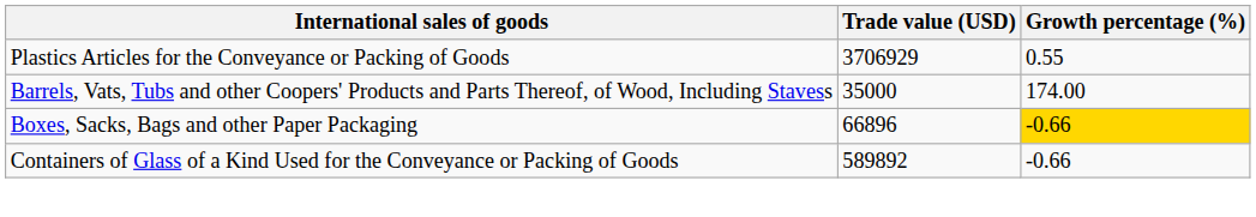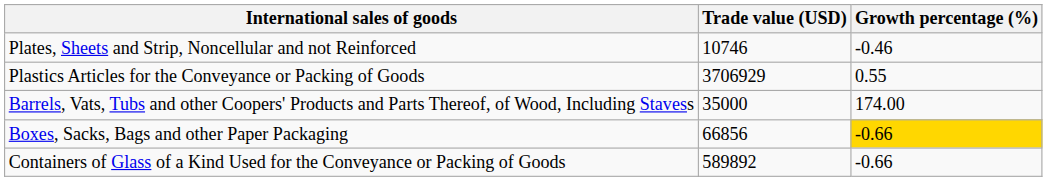+ row: Plates, Sheets and Strip, Noncellular and not Reinforced | 10746 | -0.46
Boxes, Sacks, Bags and other Paper Packaging | Trade value (USD): 66896 -> 66856
